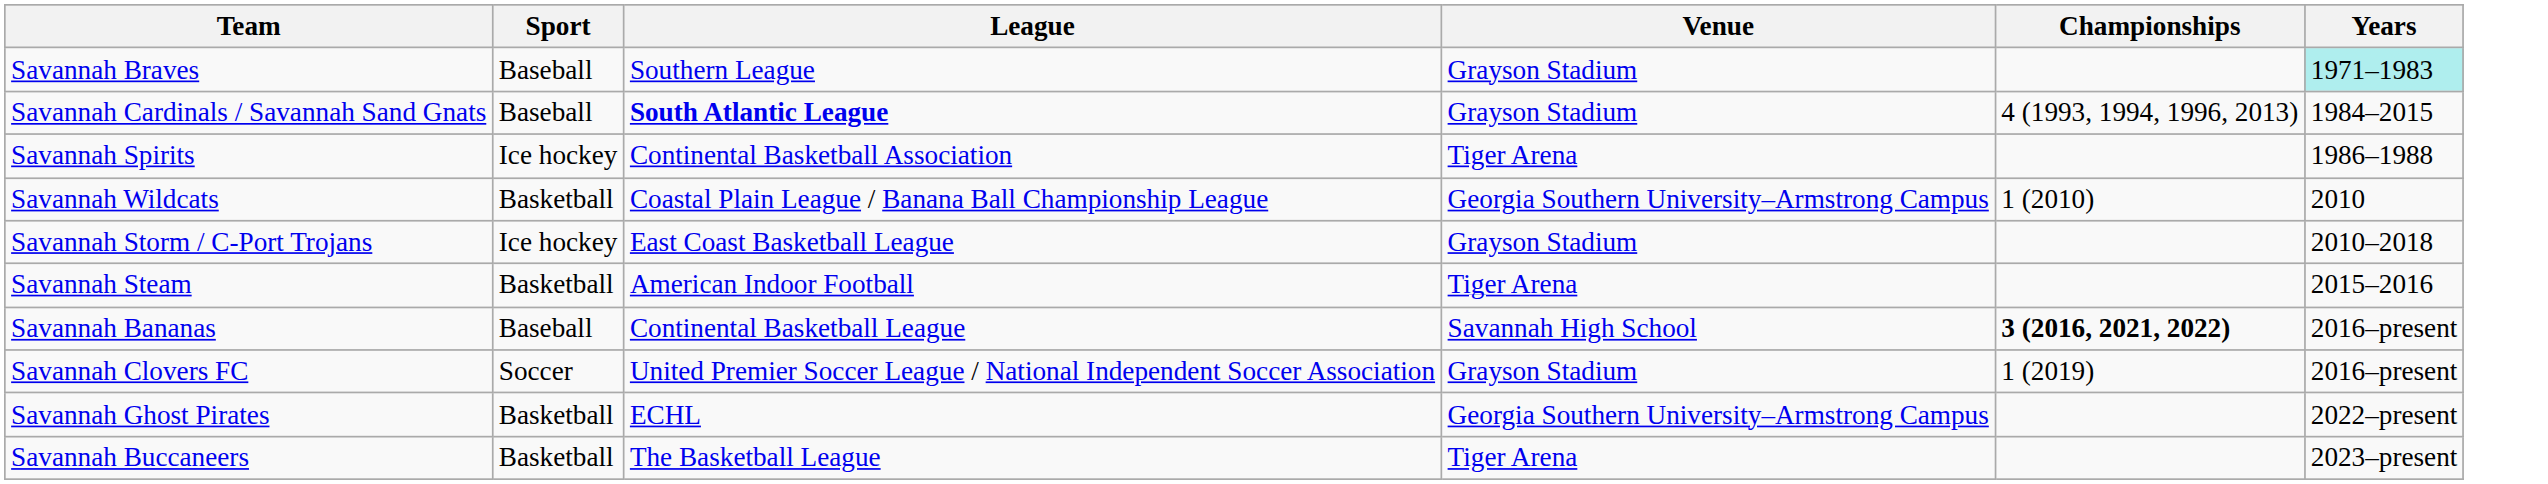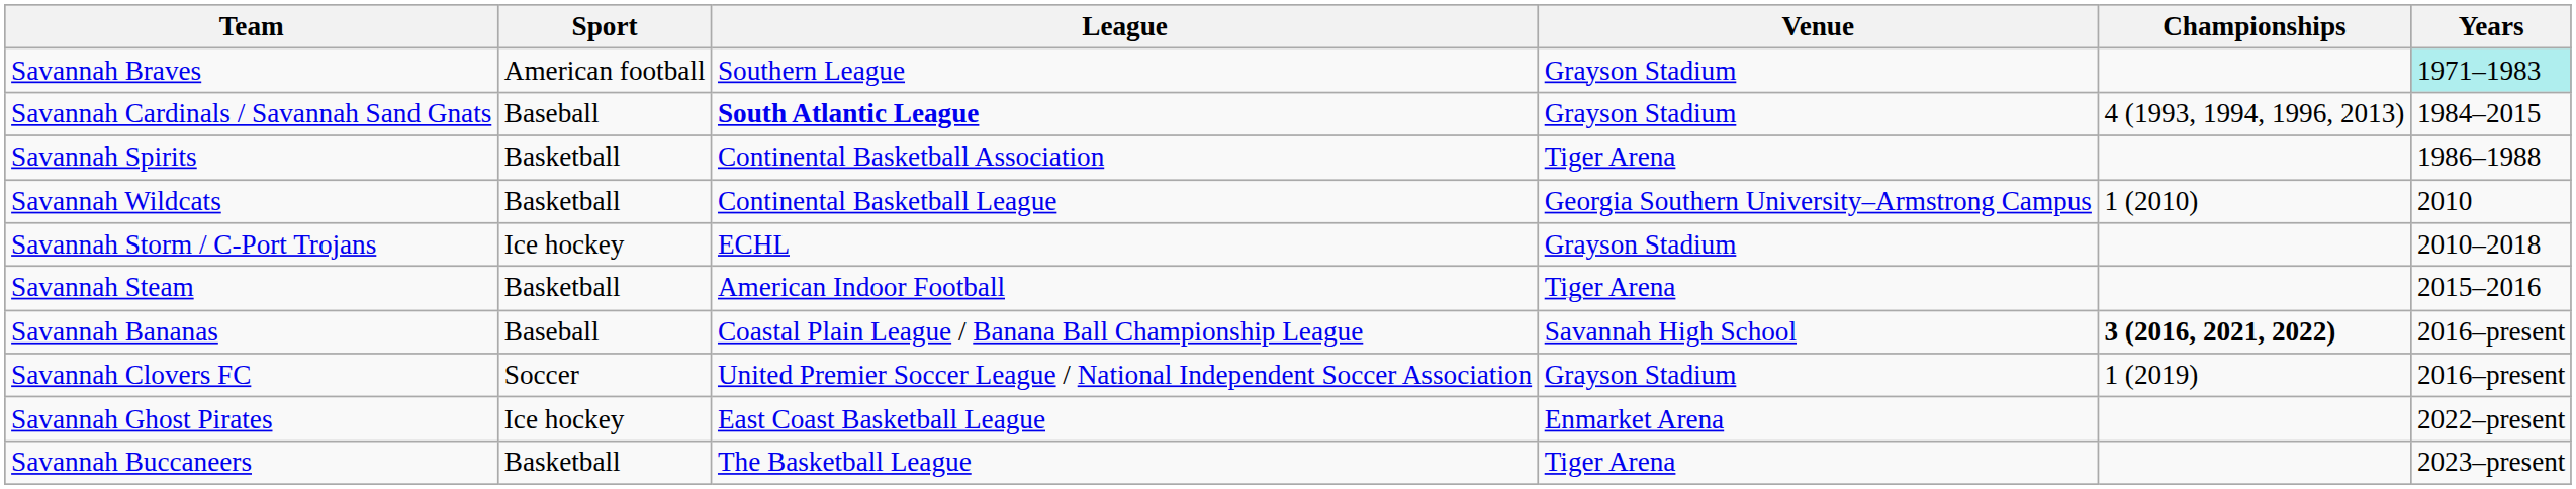Savannah Braves | Sport: Baseball -> American football
Savannah Spirits | Sport: Ice hockey -> Basketball
Savannah Wildcats | League: Coastal Plain League / Banana Ball Championship League -> Continental Basketball League
Savannah Storm / C-Port Trojans | League: East Coast Basketball League -> ECHL
Savannah Bananas | League: Continental Basketball League -> Coastal Plain League / Banana Ball Championship League
Savannah Ghost Pirates | Sport: Basketball -> Ice hockey
Savannah Ghost Pirates | League: ECHL -> East Coast Basketball League
Savannah Ghost Pirates | Venue: Georgia Southern University–Armstrong Campus -> Enmarket Arena
